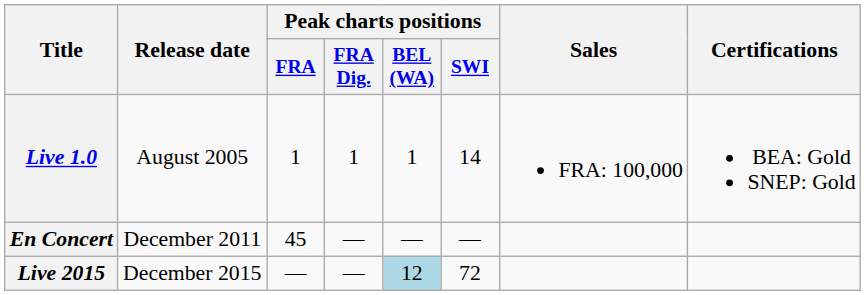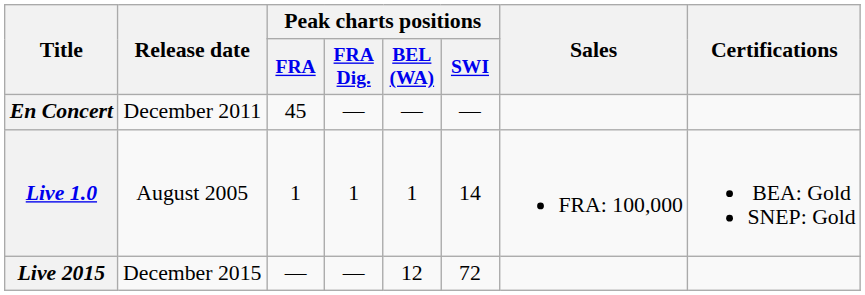rows swapped: Live 1.0 <-> En Concert
Live 2015 | Peak charts positions / BEL (WA): lightblue background -> no background
